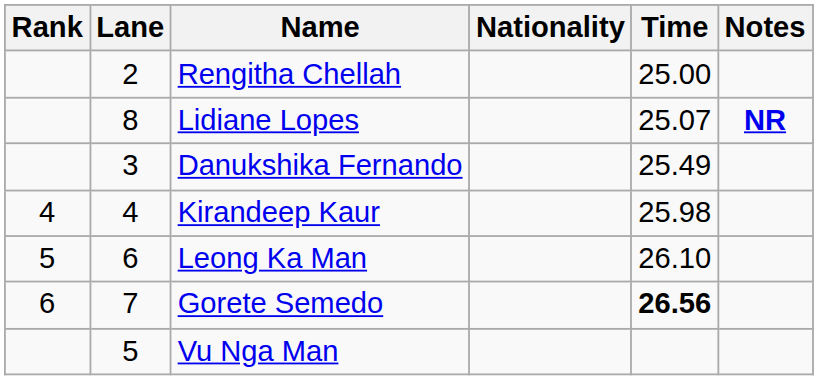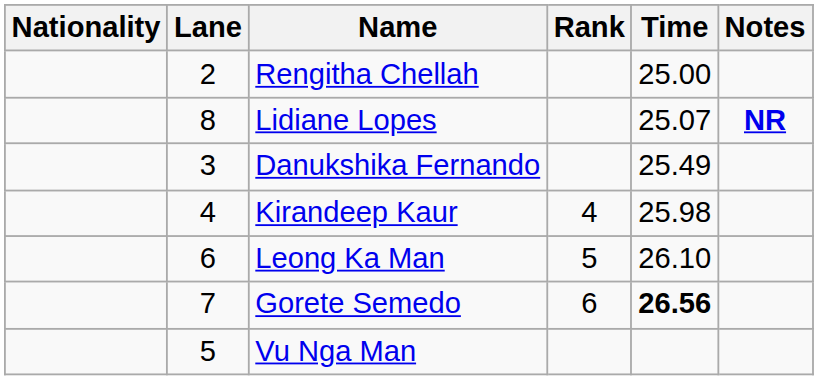columns swapped: Rank <-> Nationality
